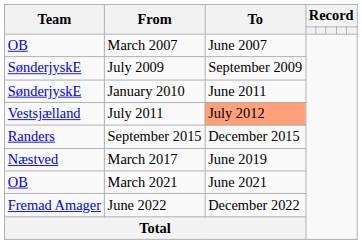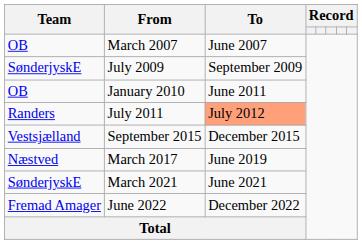January 2010 | Team: SønderjyskE -> OB
July 2011 | Team: Vestsjælland -> Randers
September 2015 | Team: Randers -> Vestsjælland
March 2021 | Team: OB -> SønderjyskE
